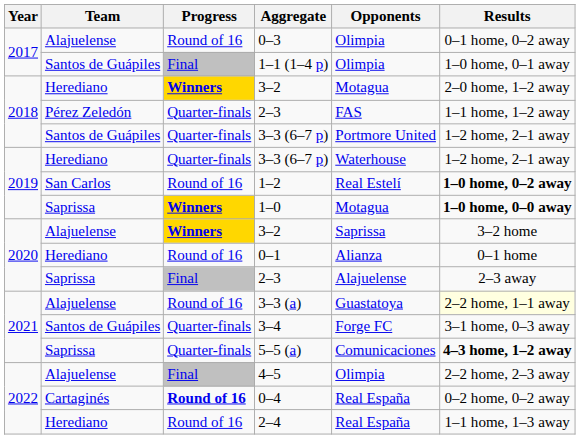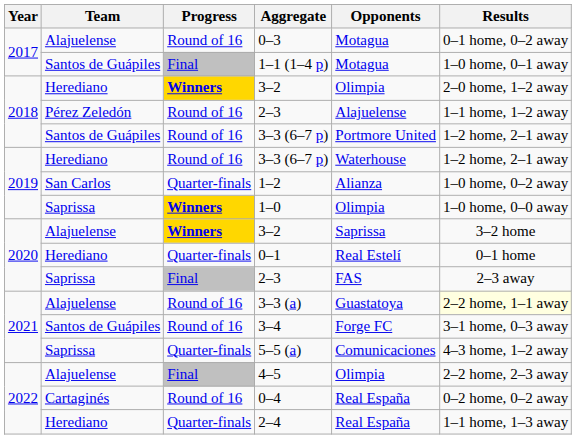0–3 | Opponents: Olimpia -> Motagua
1–1 (1–4 p) | Opponents: Olimpia -> Motagua
Herediano / 3–2 | Opponents: Motagua -> Olimpia
Pérez Zeledón / 2–3 | Progress: Quarter-finals -> Round of 16
Pérez Zeledón / 2–3 | Opponents: FAS -> Alajuelense
Santos de Guápiles / 3–3 (6–7 p) | Progress: Quarter-finals -> Round of 16
Herediano / 3–3 (6–7 p) | Progress: Quarter-finals -> Round of 16
1–2 | Progress: Round of 16 -> Quarter-finals
1–2 | Opponents: Real Estelí -> Alianza
1–2 | Results: bold -> normal
1–0 | Opponents: Motagua -> Olimpia
1–0 | Results: bold -> normal
0–1 | Progress: Round of 16 -> Quarter-finals
0–1 | Opponents: Alianza -> Real Estelí
Saprissa / 2–3 | Opponents: Alajuelense -> FAS
3–4 | Progress: Quarter-finals -> Round of 16
5–5 (a) | Results: bold -> normal
0–4 | Progress: bold -> normal
2–4 | Progress: Round of 16 -> Quarter-finals
